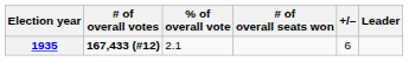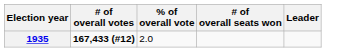- column: +/– | 6
1935 | % of overall vote: 2.1 -> 2.0
